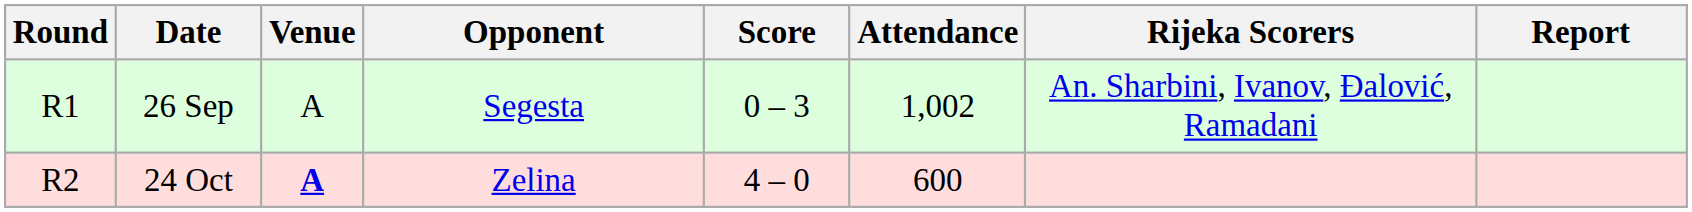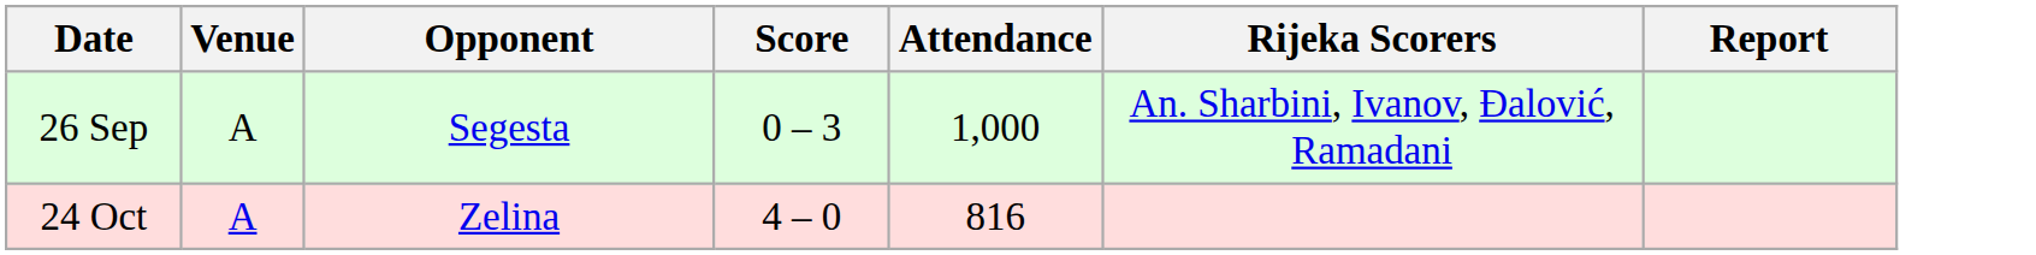- column: Round | R1 | R2
26 Sep | Attendance: 1,002 -> 1,000
24 Oct | Venue: bold -> normal
24 Oct | Attendance: 600 -> 816
